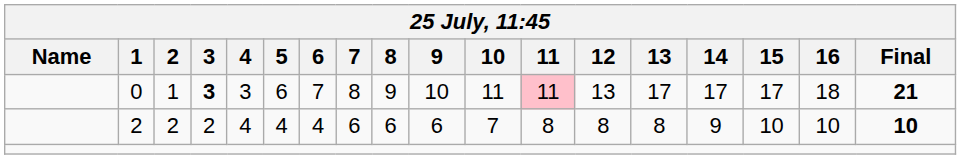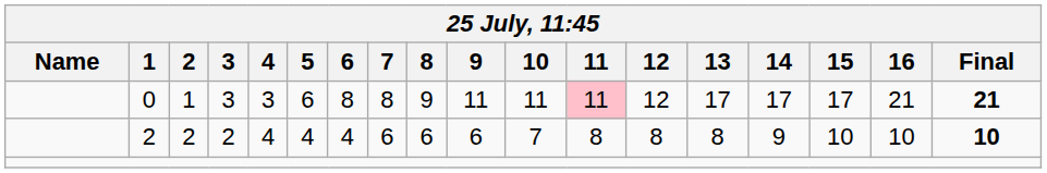0 | 3: bold -> normal
0 | 6: 7 -> 8
0 | 9: 10 -> 11
0 | 12: 13 -> 12
0 | 16: 18 -> 21
